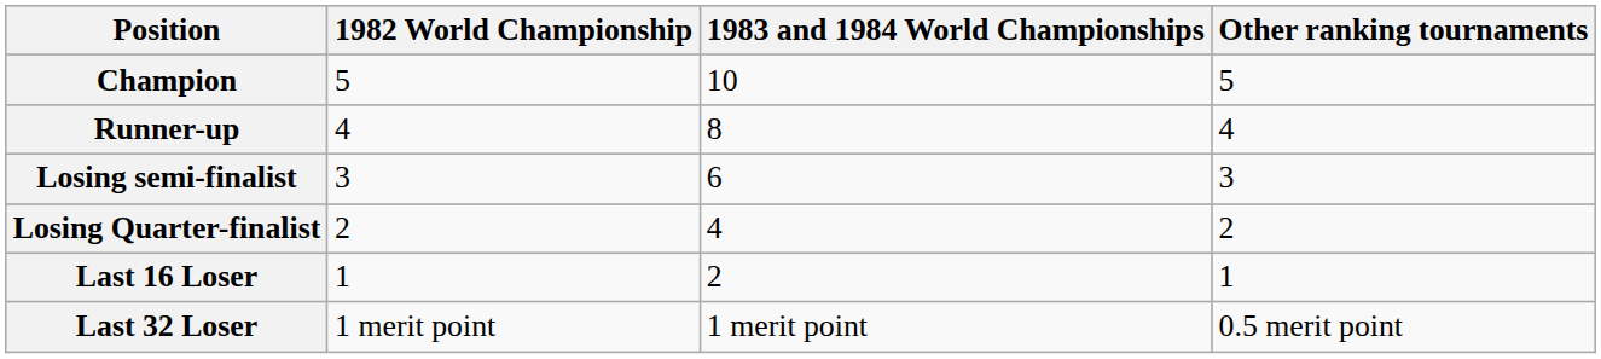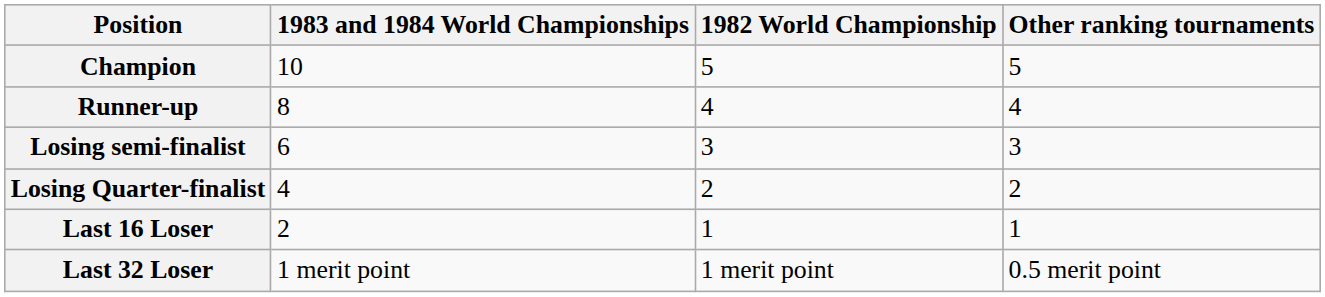columns swapped: 1982 World Championship <-> 1983 and 1984 World Championships
